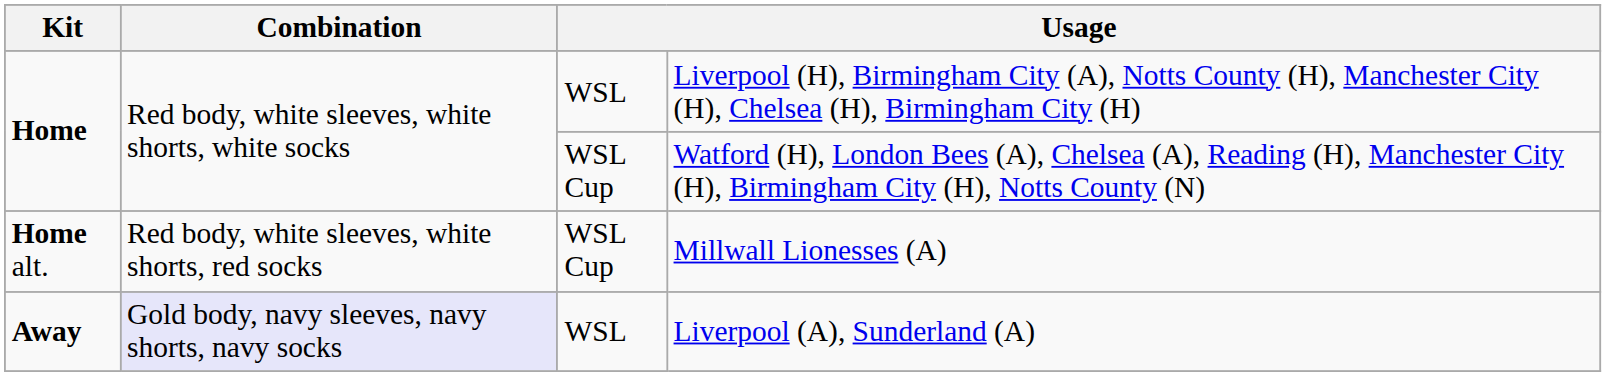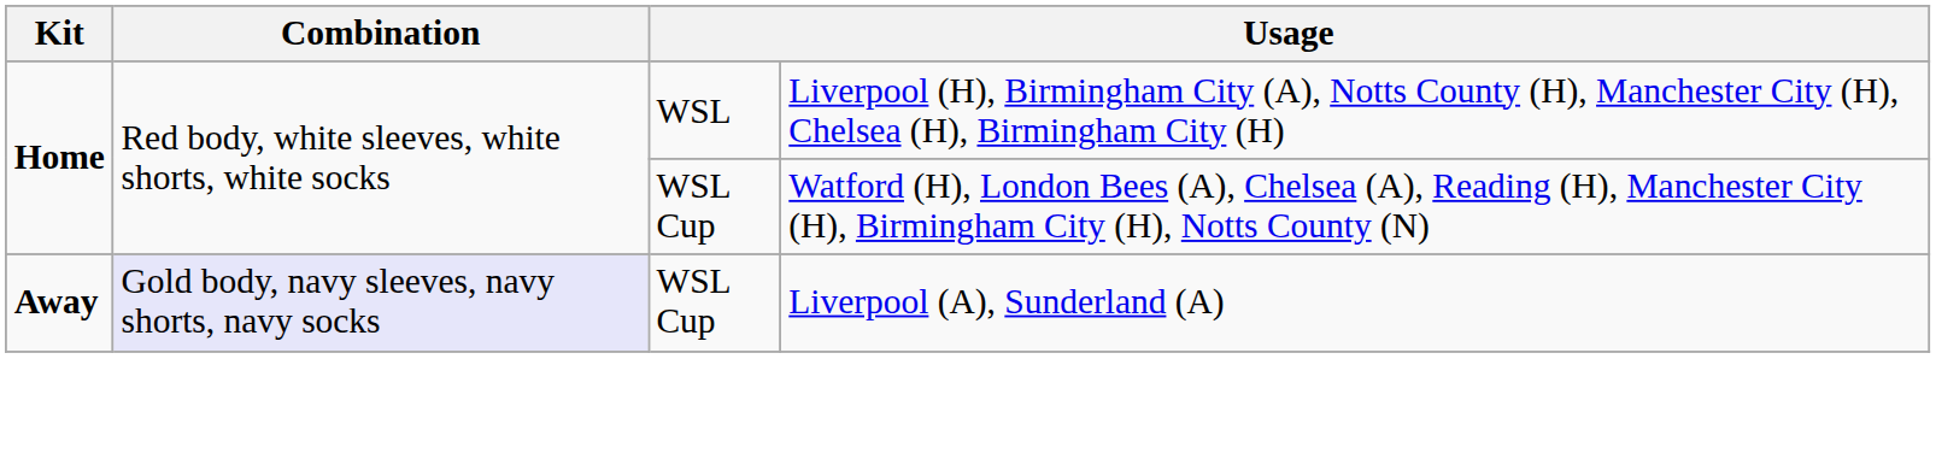- row: Home alt. | Red body, white sleeves, white shorts, red socks | WSL Cup | Millwall Lionesses (A)
Liverpool (A), Sunderland (A) | column 3: WSL -> WSL Cup
